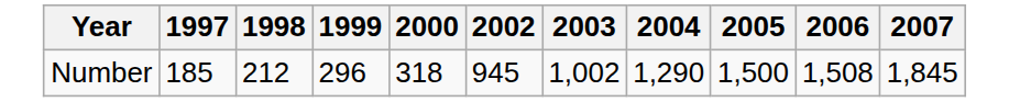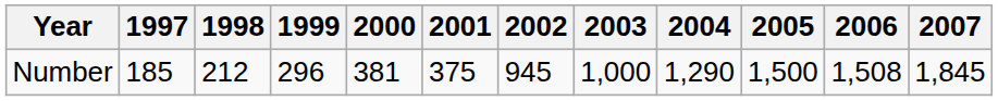+ column: 2001 | 375
Number | 2000: 318 -> 381
Number | 2003: 1,002 -> 1,000
